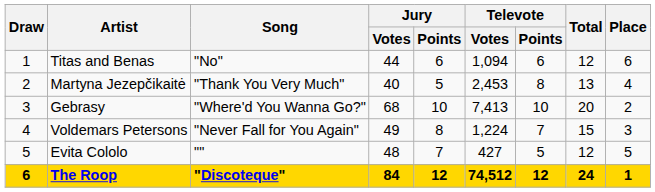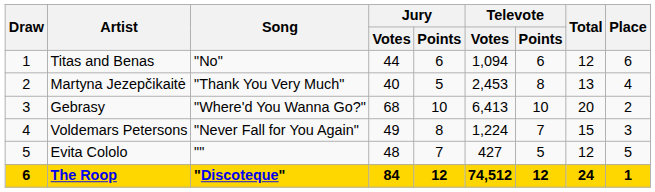Gebrasy | Televote / Votes: 7,413 -> 6,413
